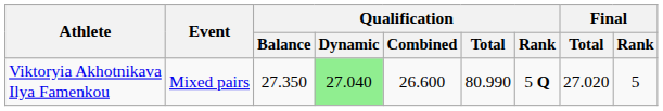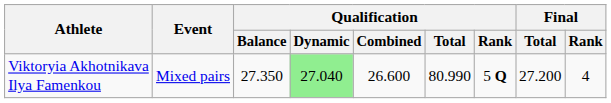Viktoryia Akhotnikava Ilya Famenkou | Final / Total: 27.020 -> 27.200
Viktoryia Akhotnikava Ilya Famenkou | Final / Rank: 5 -> 4
